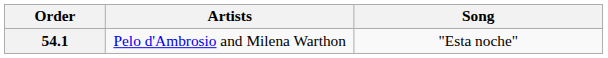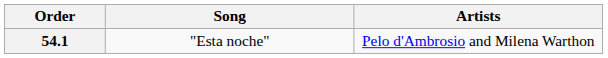columns swapped: Artists <-> Song
